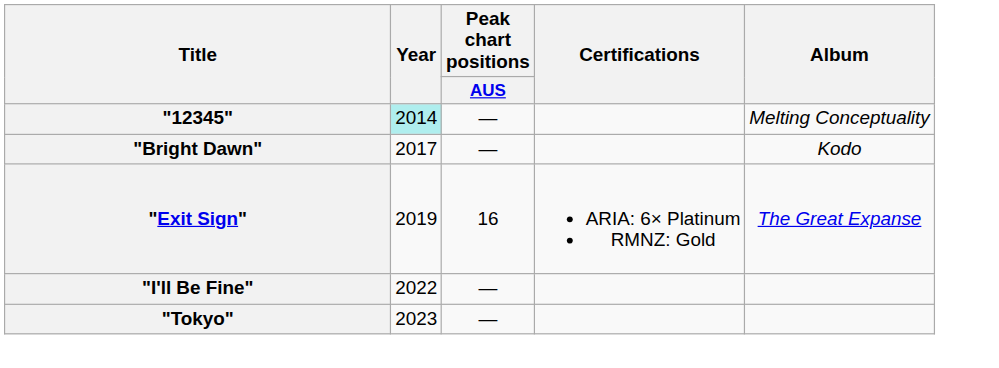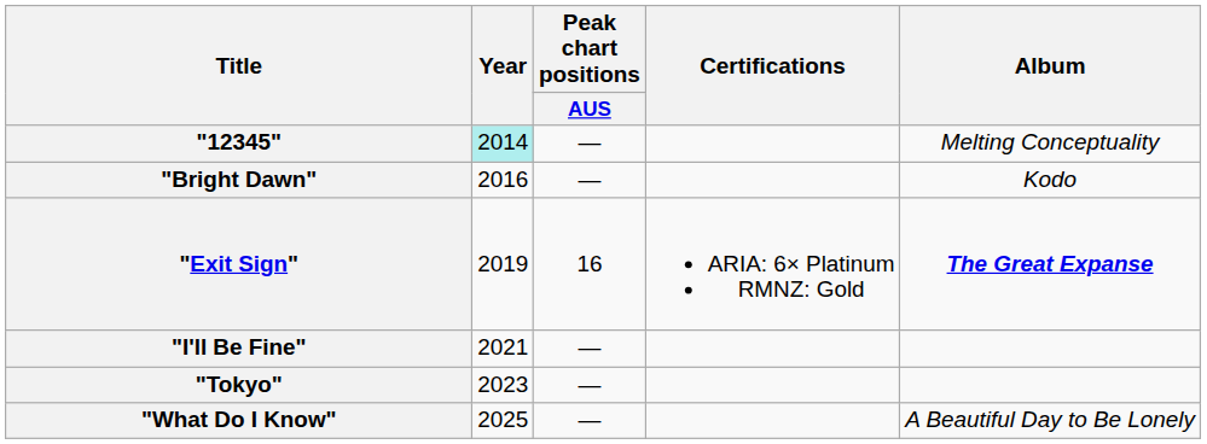"Bright Dawn" | Year: 2017 -> 2016
"Exit Sign" | Album: normal -> bold
"I'll Be Fine" | Year: 2022 -> 2021
+ row: "What Do I Know" | 2025 | — | A Beautiful Day to Be Lonely
